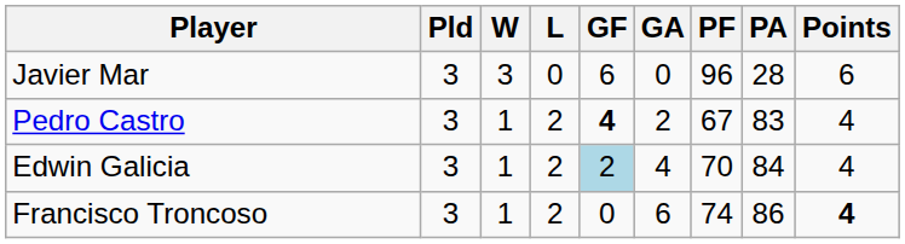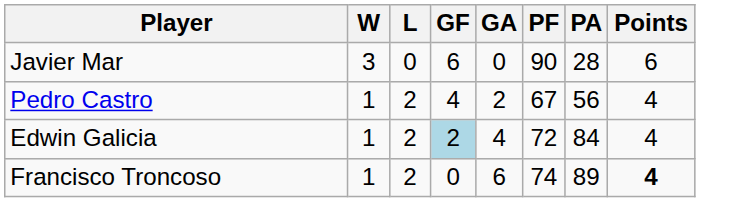- column: Pld | 3 | 3 | 3 | 3
Javier Mar | PF: 96 -> 90
Pedro Castro | GF: bold -> normal
Pedro Castro | PA: 83 -> 56
Edwin Galicia | PF: 70 -> 72
Francisco Troncoso | PA: 86 -> 89
